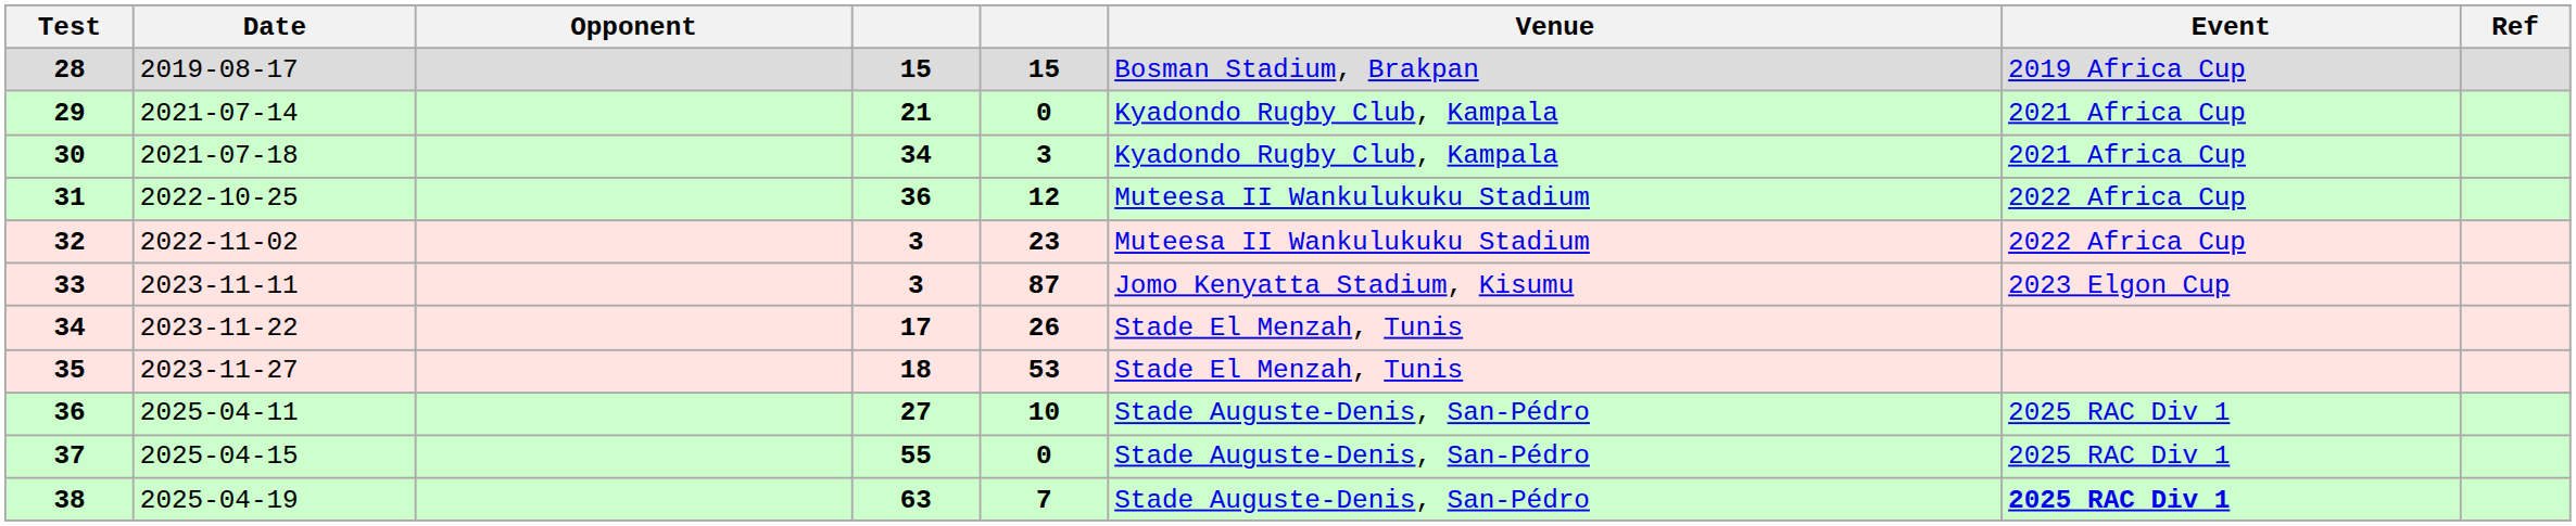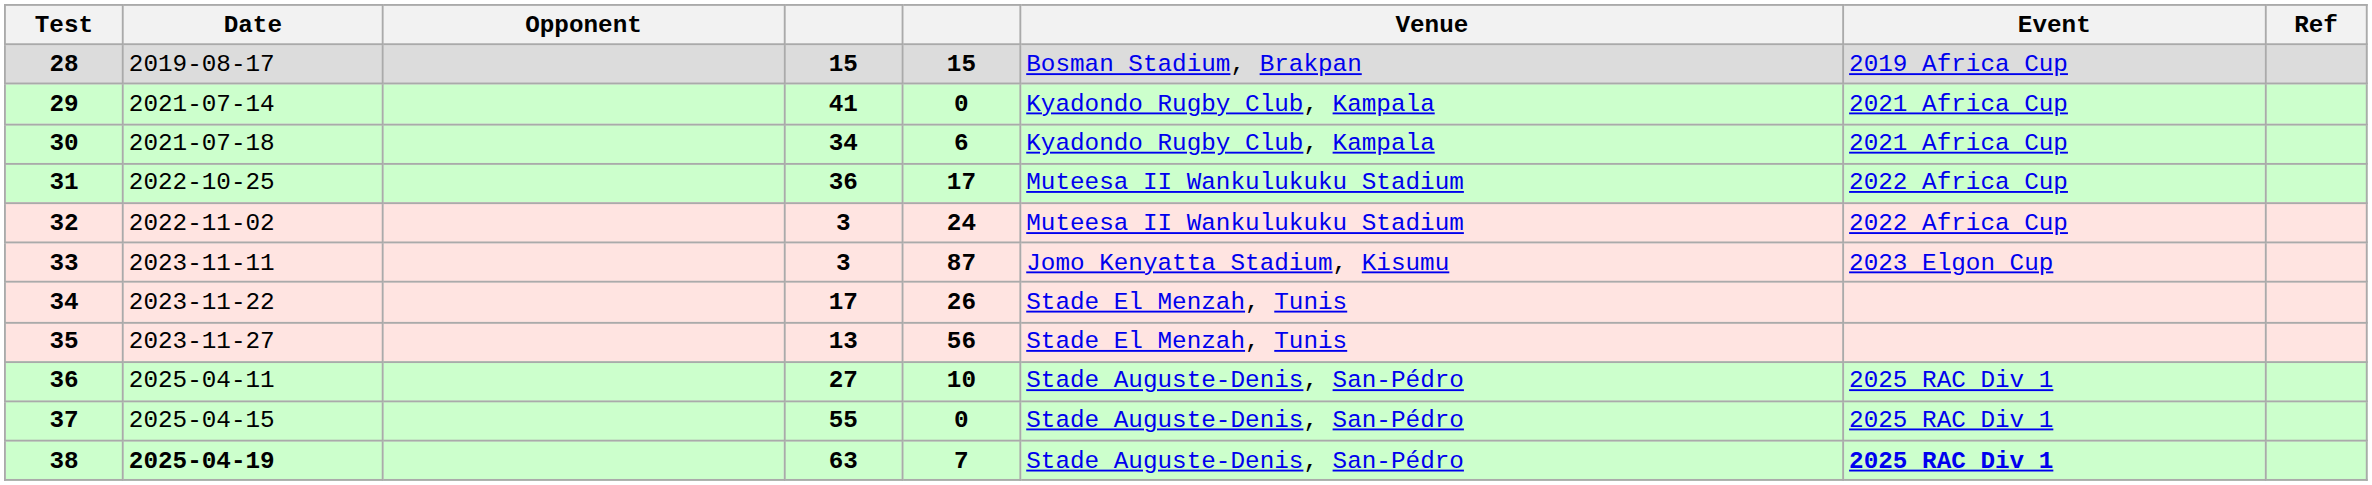29 | column 4: 21 -> 41
30 | column 5: 3 -> 6
31 | column 5: 12 -> 17
32 | column 5: 23 -> 24
35 | column 4: 18 -> 13
35 | column 5: 53 -> 56
38 | Date: normal -> bold
